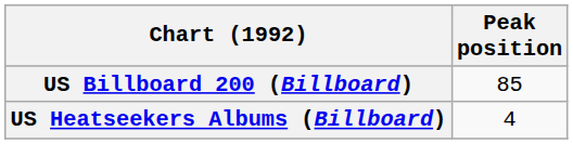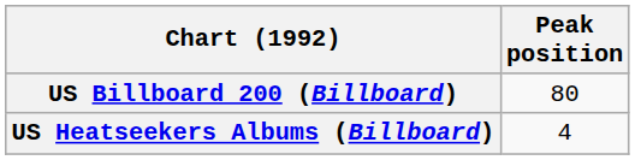US Billboard 200 (Billboard) | Peak position: 85 -> 80
